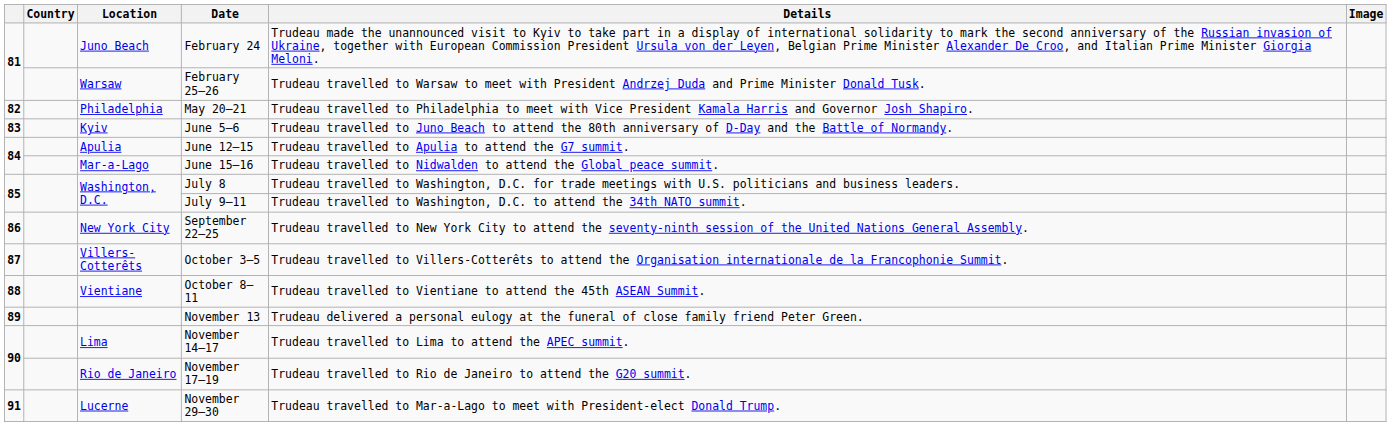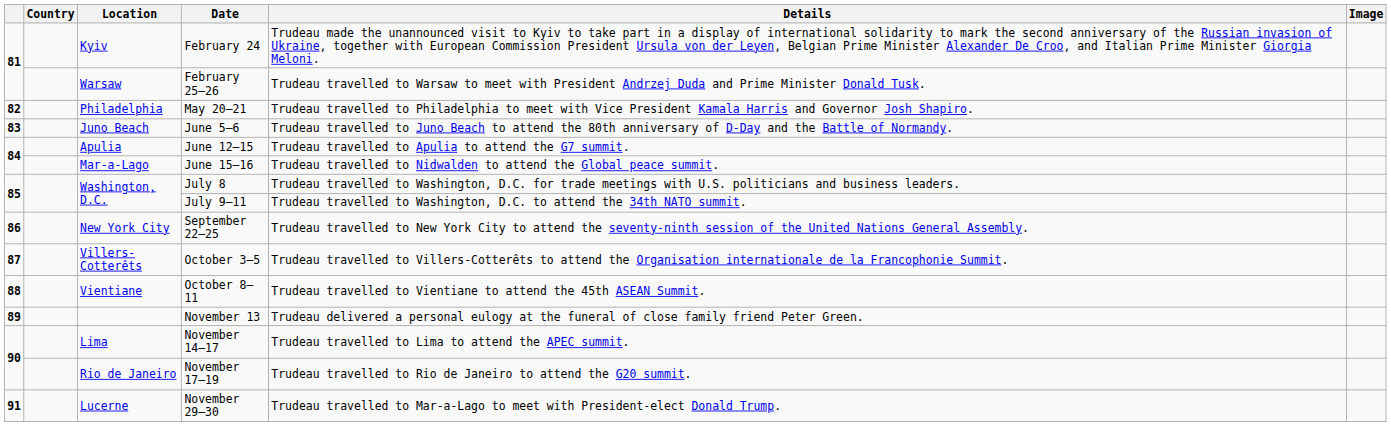February 24 | Location: Juno Beach -> Kyiv
June 5–6 | Location: Kyiv -> Juno Beach
